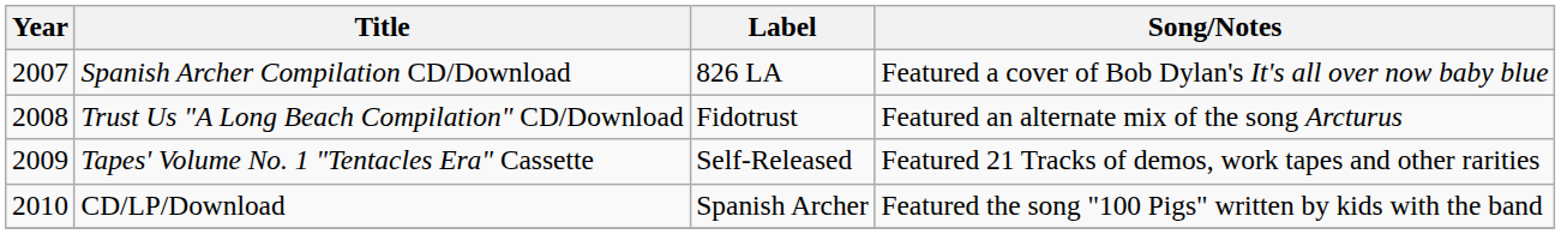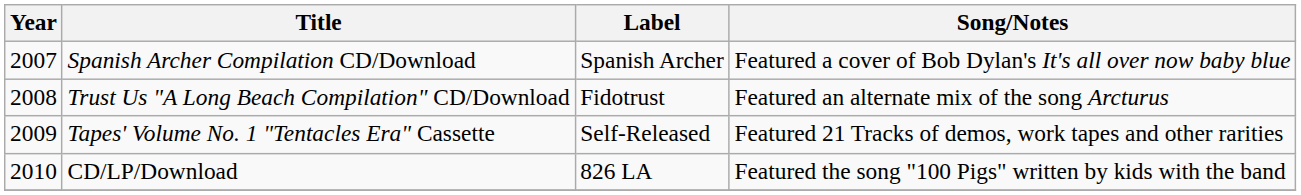Spanish Archer Compilation CD/Download | Label: 826 LA -> Spanish Archer
CD/LP/Download | Label: Spanish Archer -> 826 LA
